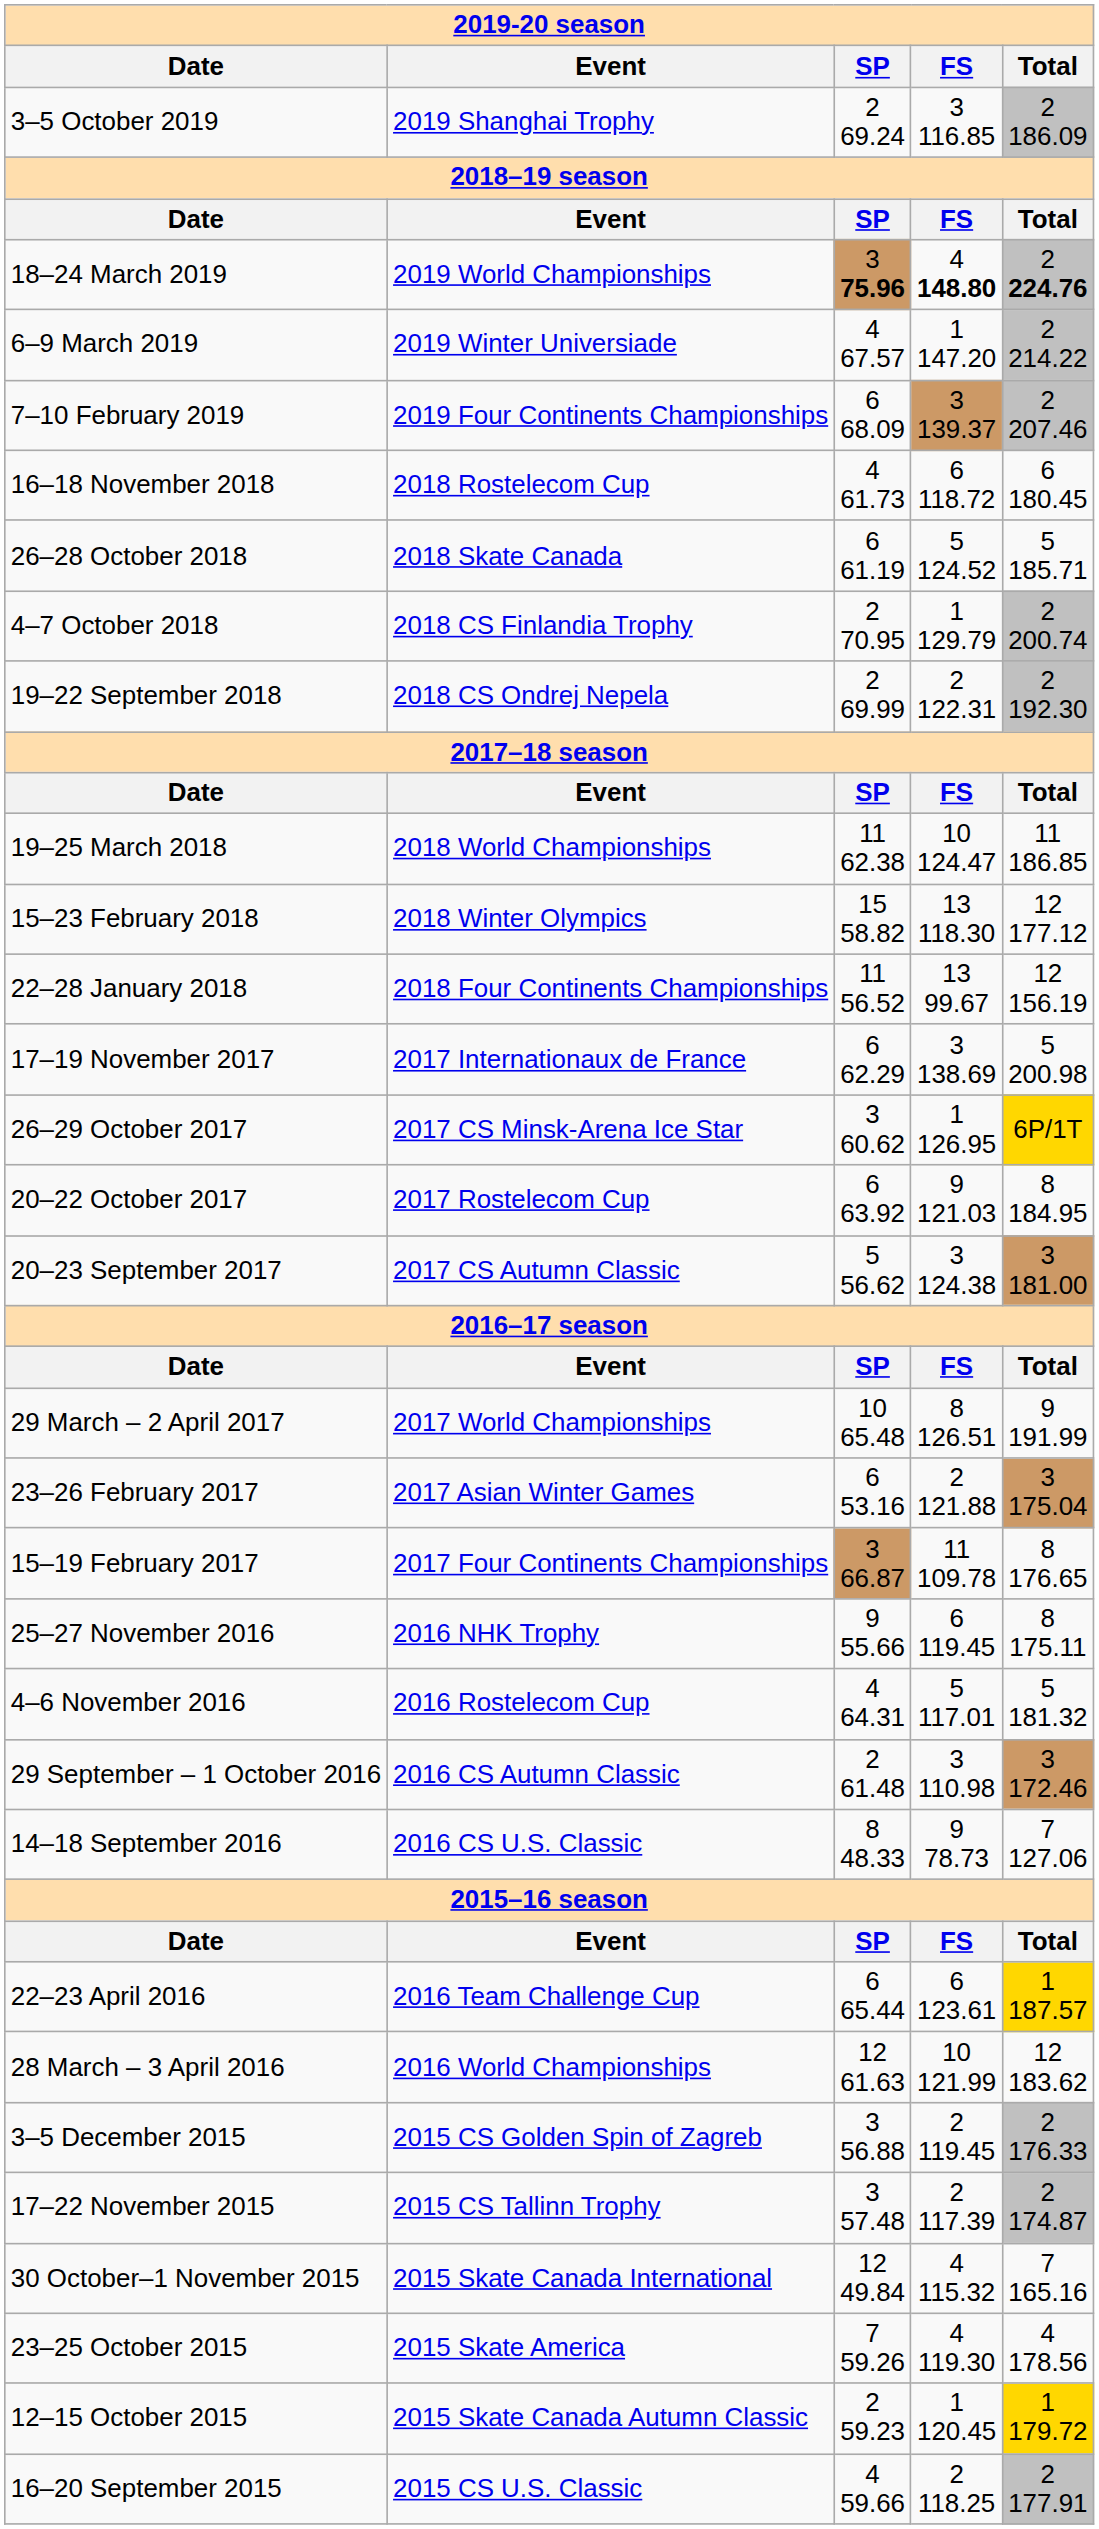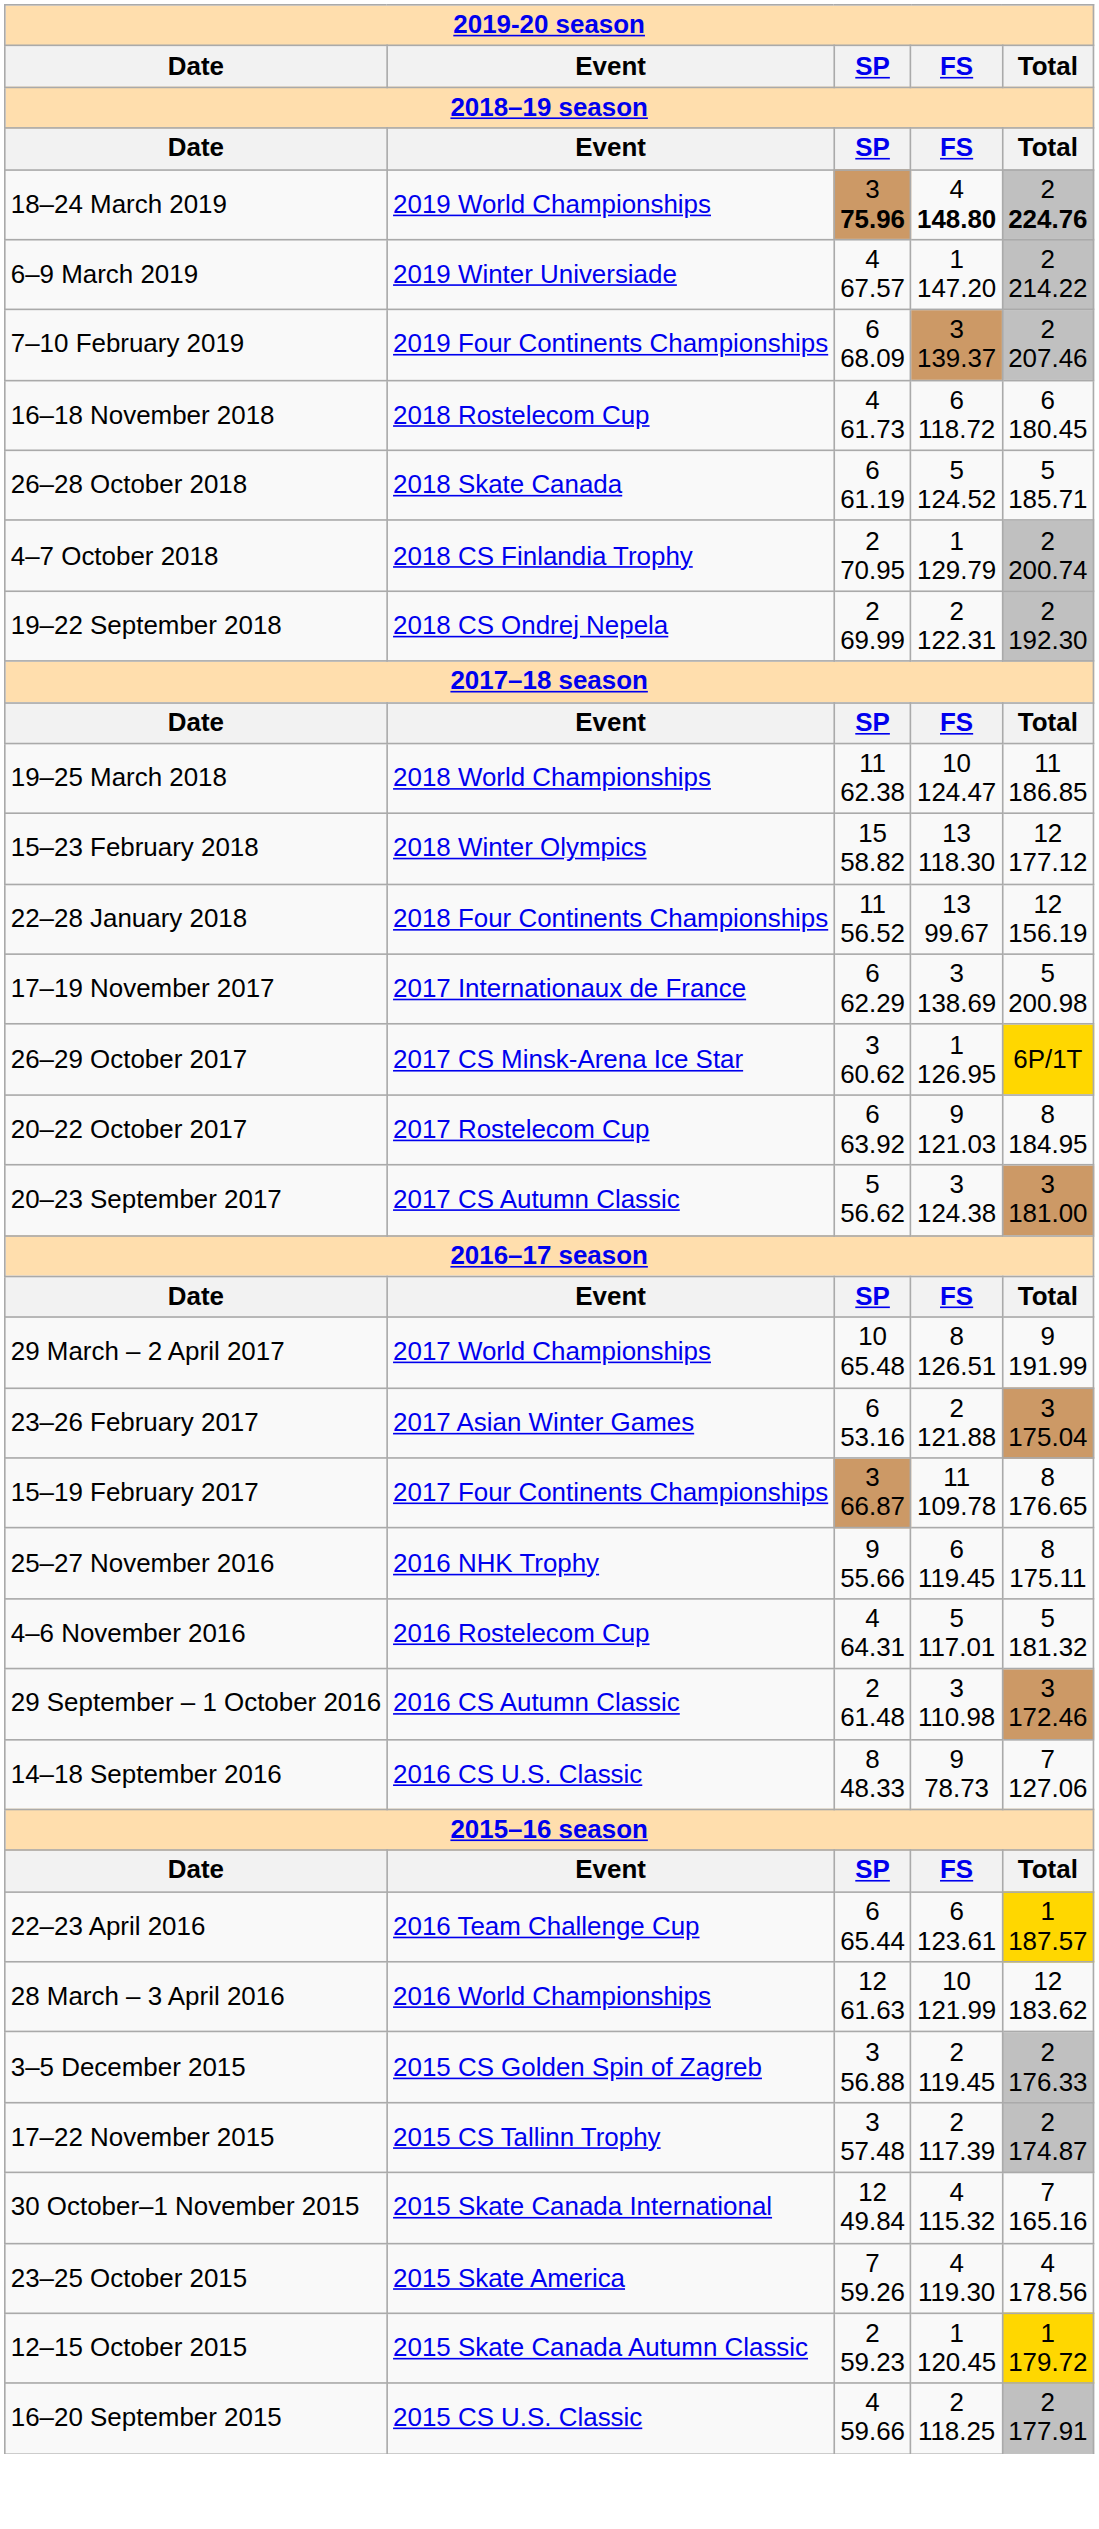- row: 3–5 October 2019 | 2019 Shanghai Trophy | 2 69.24 | 3 116.85 | 2 186.09
